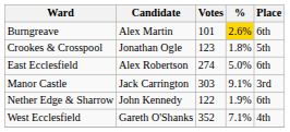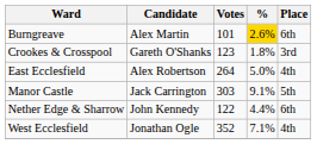Crookes & Crosspool | Candidate: Jonathan Ogle -> Gareth O'Shanks
Crookes & Crosspool | Place: 5th -> 3rd
East Ecclesfield | Votes: 274 -> 264
East Ecclesfield | Place: 6th -> 4th
Manor Castle | Place: 3rd -> 5th
Nether Edge & Sharrow | %: 1.9% -> 4.4%
West Ecclesfield | Candidate: Gareth O'Shanks -> Jonathan Ogle
